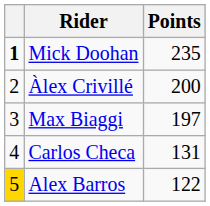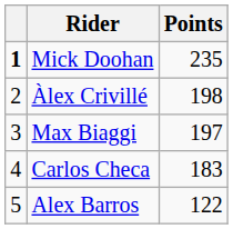Àlex Crivillé | Points: 200 -> 198
Carlos Checa | Points: 131 -> 183
Alex Barros | column 1: gold background -> no background
